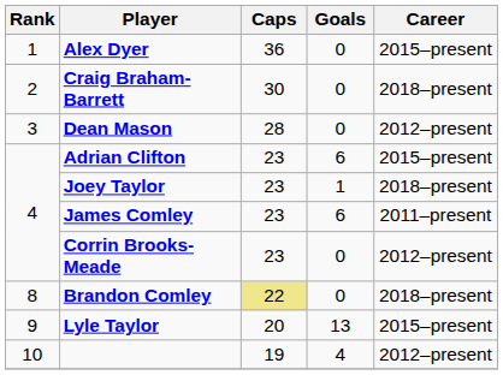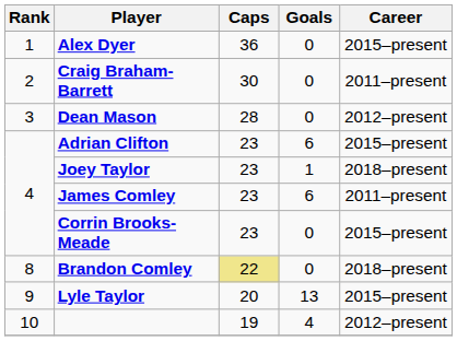Craig Braham-Barrett | Career: 2018–present -> 2011–present
Corrin Brooks-Meade | Career: 2012–present -> 2015–present
